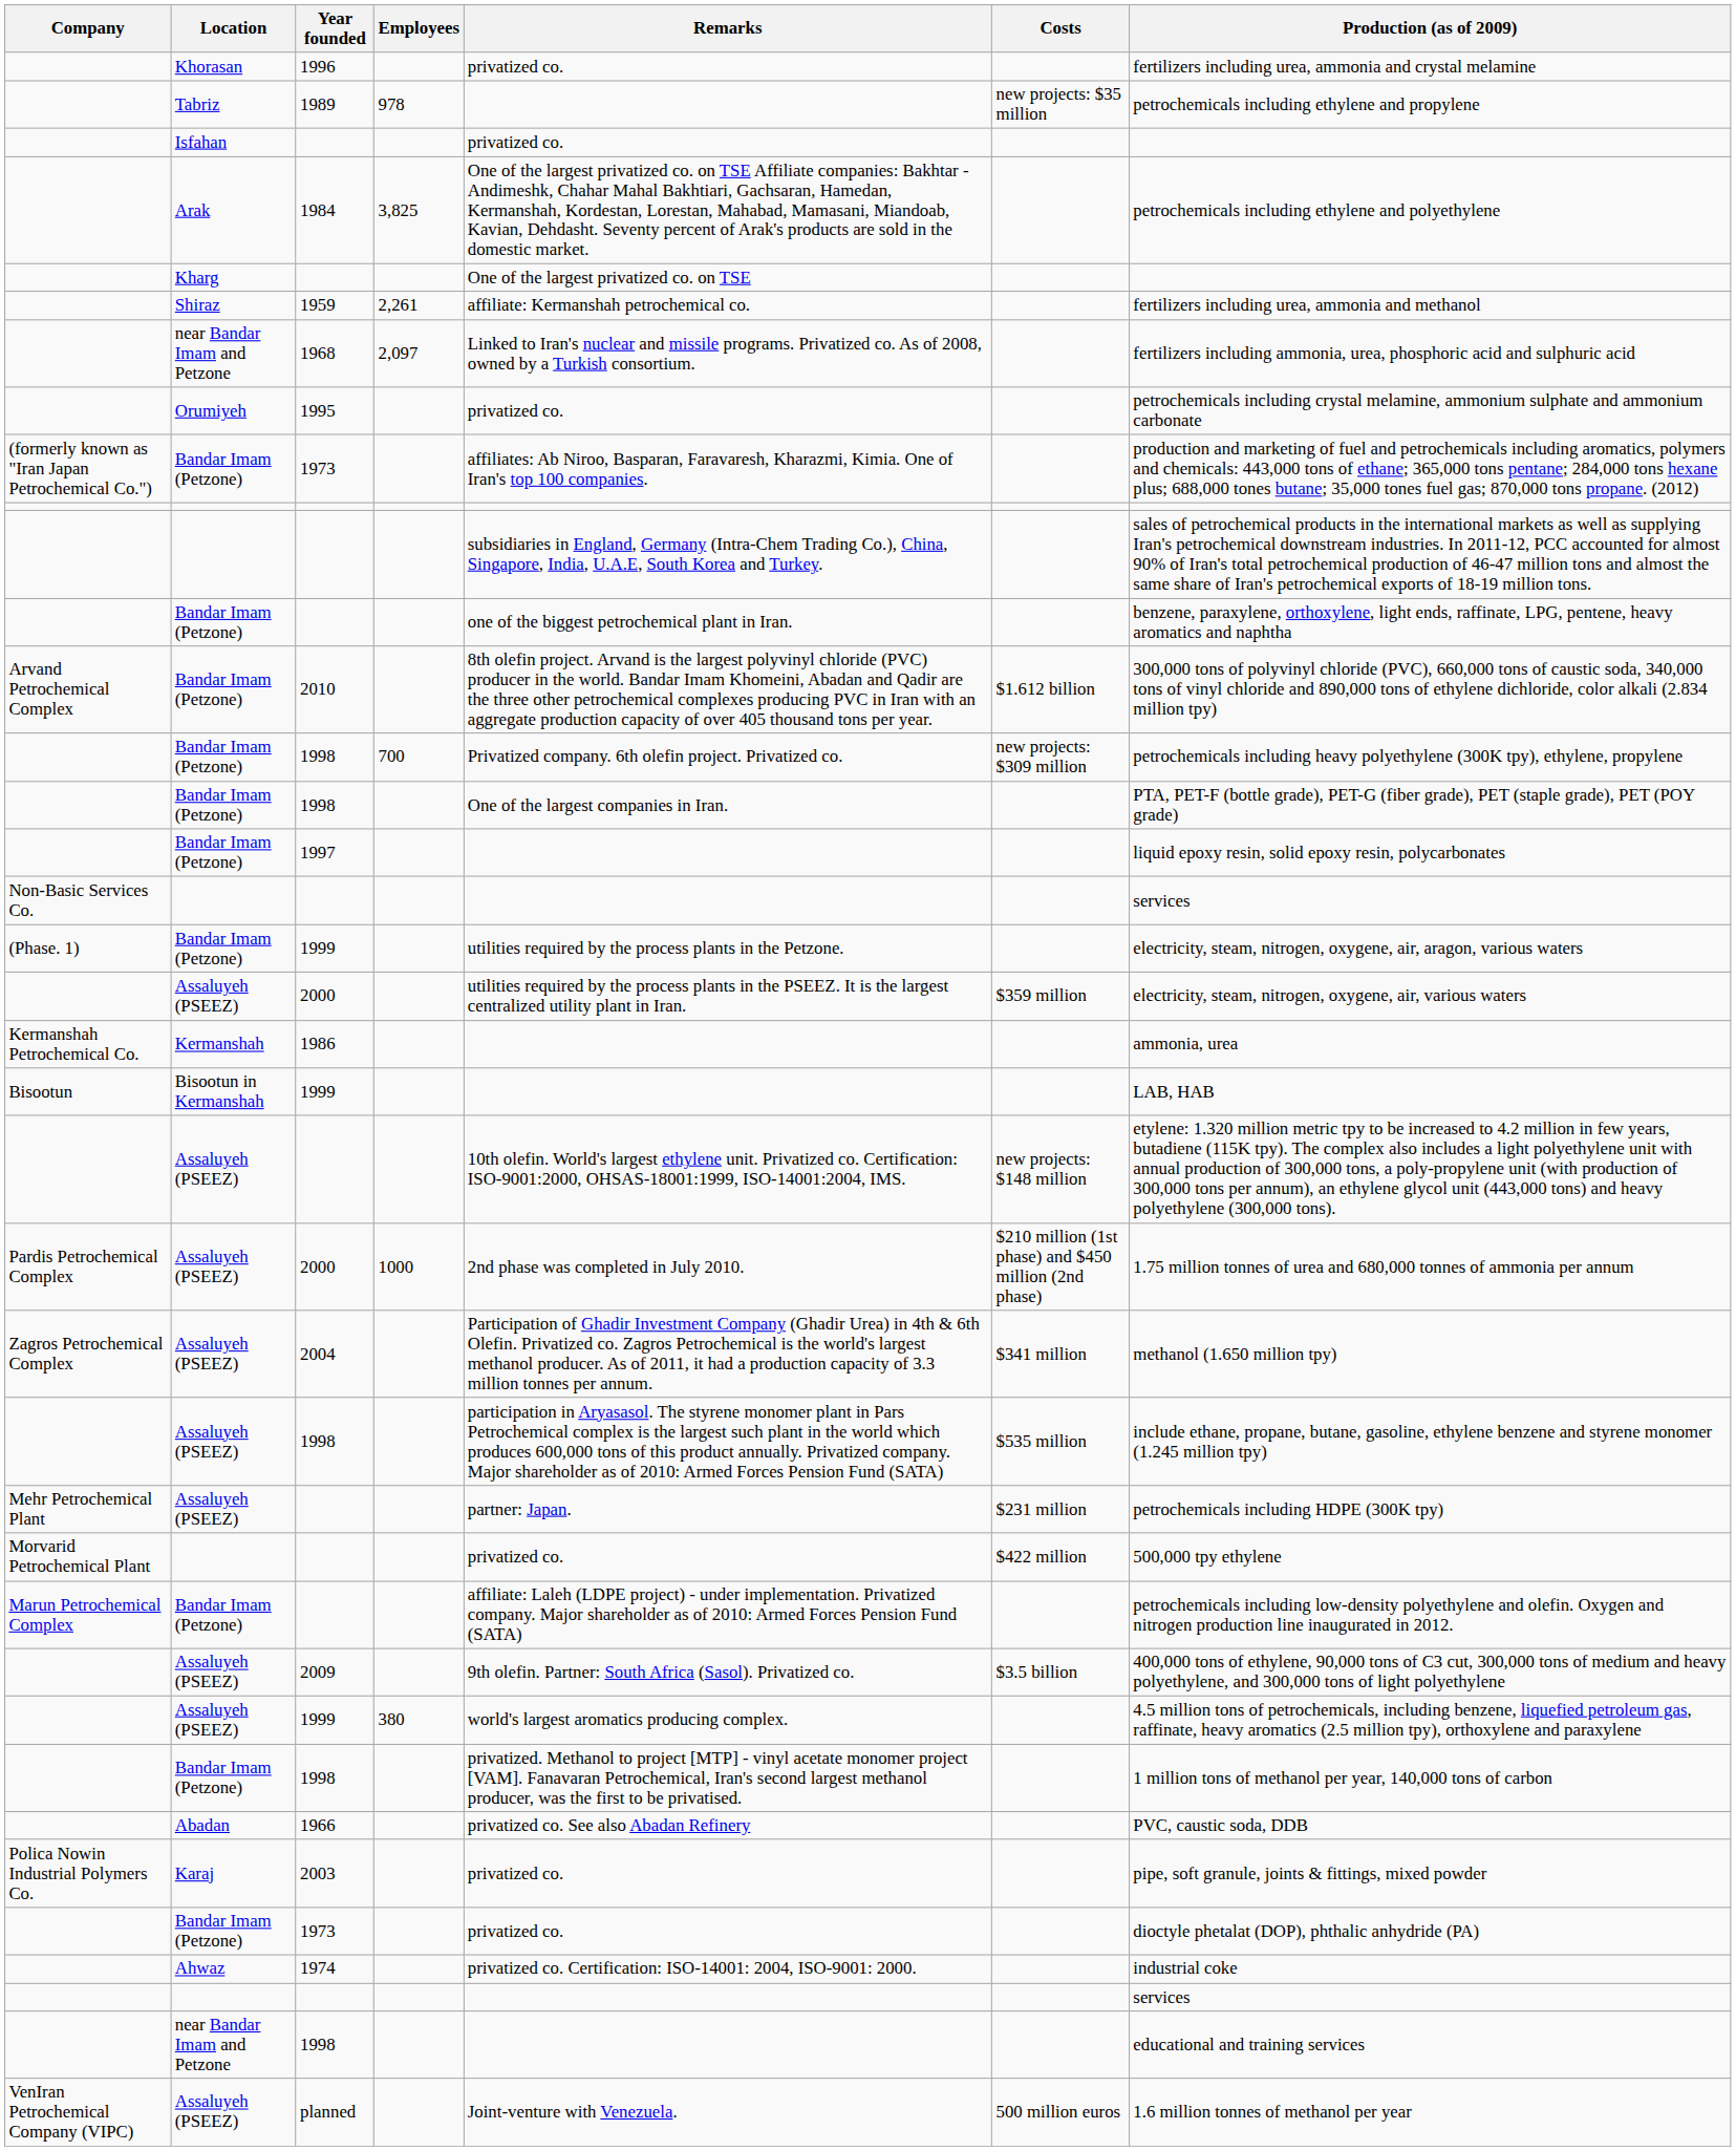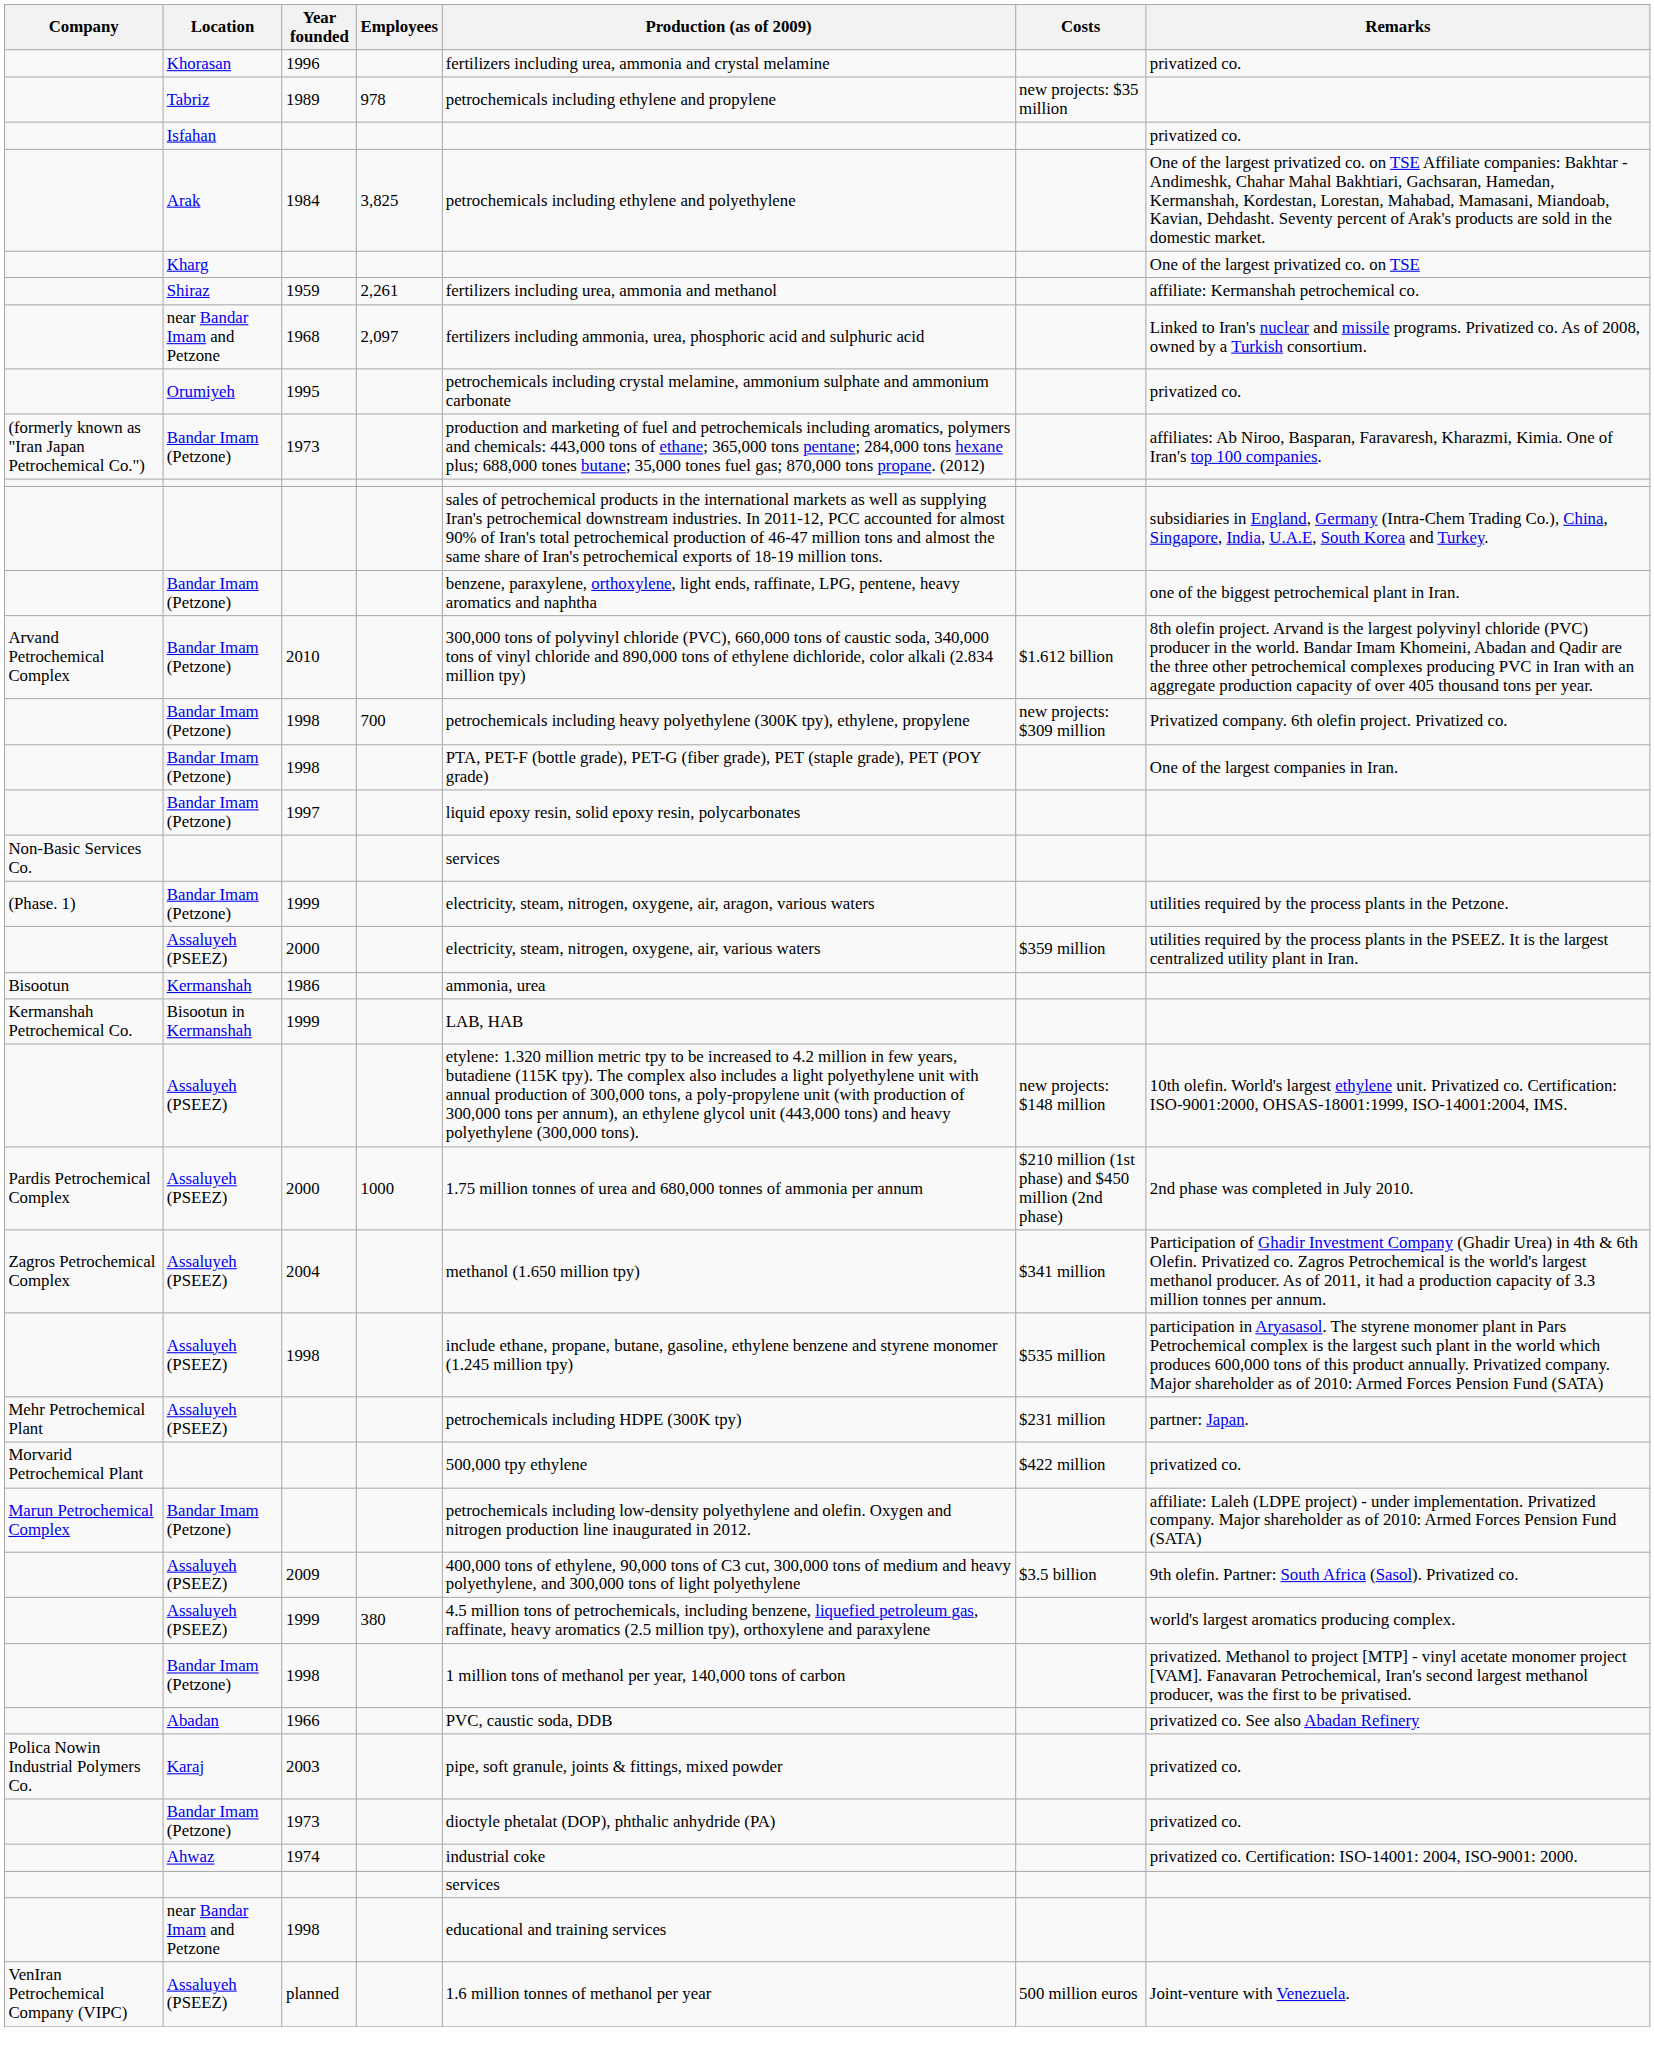columns swapped: Production (as of 2009) <-> Remarks
1986 | Company: Kermanshah Petrochemical Co. -> Bisootun
Bisootun in Kermanshah / 1999 | Company: Bisootun -> Kermanshah Petrochemical Co.
